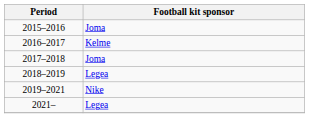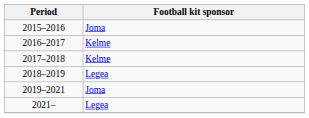2017–2018 | Football kit sponsor: Joma -> Kelme
2019–2021 | Football kit sponsor: Nike -> Joma
